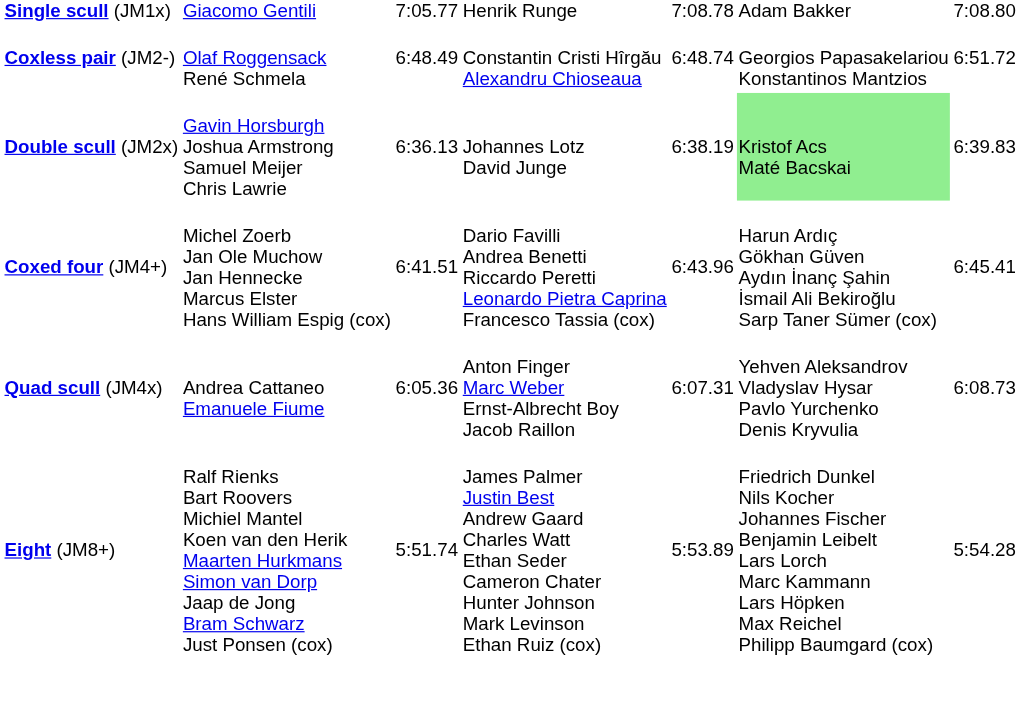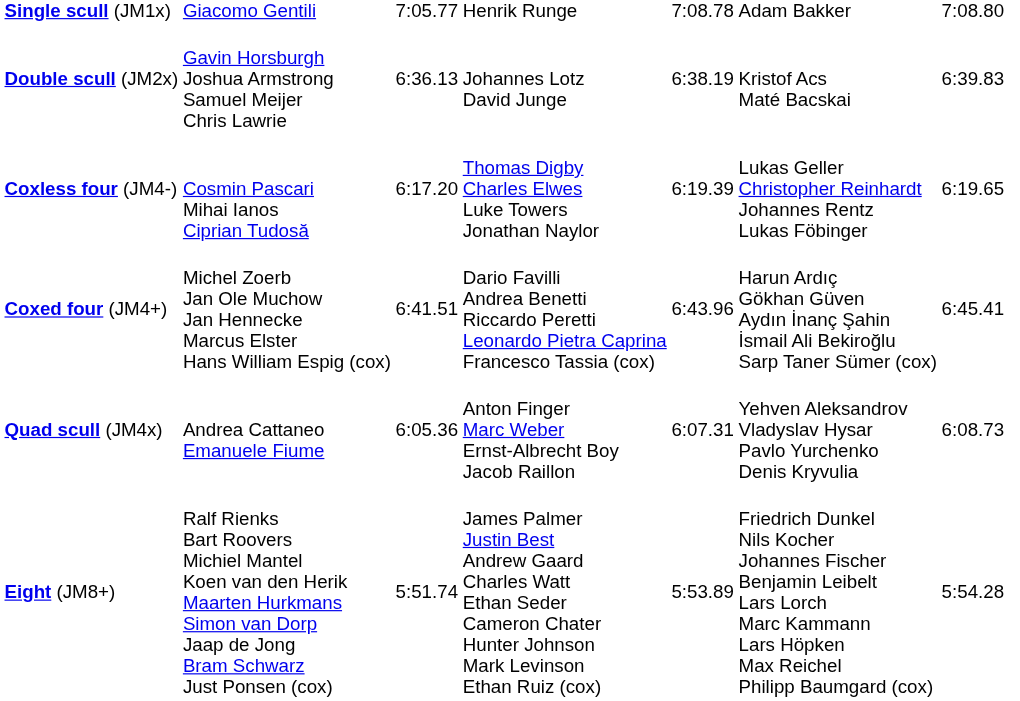- row: Coxless pair (JM2-) | Olaf Roggensack René Schmela | 6:48.49 | Constantin Cristi Hîrgău Alexandru Chioseaua | 6:48.74 | Georgios Papasakelariou Konstantinos Mantzios | 6:51.72
Double scull (JM2x) | column 6: lightgreen background -> no background
+ row: Coxless four (JM4-) | Cosmin Pascari Mihai Ianos Ciprian Tudosă | 6:17.20 | Thomas Digby Charles Elwes Luke Towers Jonathan Naylor | 6:19.39 | Lukas Geller Christopher Reinhardt Johannes Rentz Lukas Föbinger | 6:19.65
